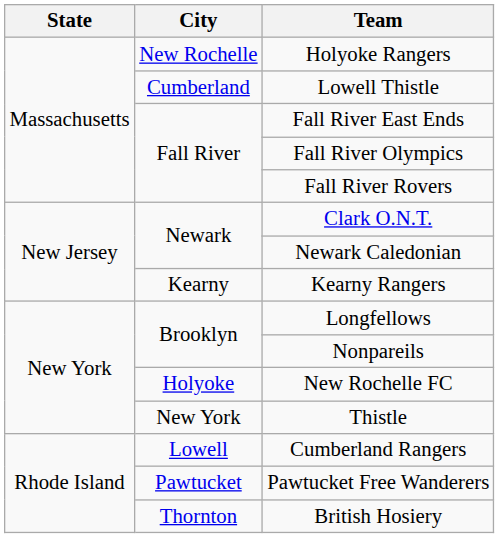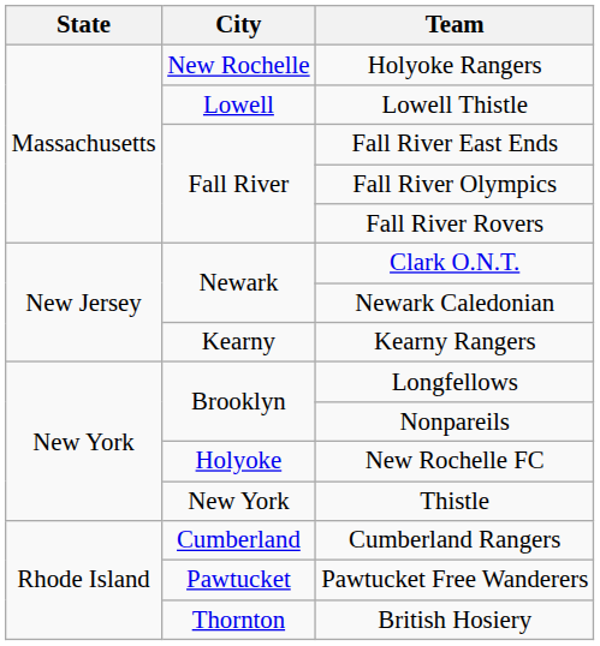Lowell Thistle | City: Cumberland -> Lowell
Cumberland Rangers | City: Lowell -> Cumberland
